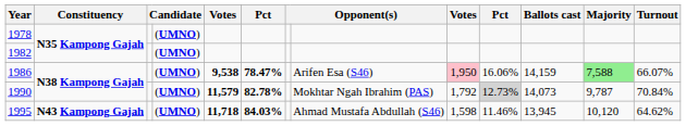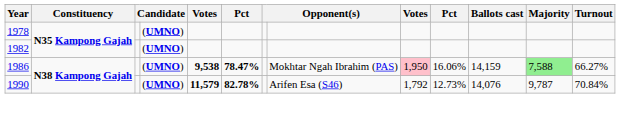1986 | column 8: Arifen Esa (S46) -> Mokhtar Ngah Ibrahim (PAS)
1986 | Turnout: 66.07% -> 66.27%
1990 | column 8: Mokhtar Ngah Ibrahim (PAS) -> Arifen Esa (S46)
1990 | column 10: lightgrey background -> no background
1990 | Ballots cast: 14,073 -> 14,076
- row: 1995 | N43 Kampong Gajah | (UMNO) | 11,718 | 84.03% | Ahmad Mustafa Abdullah (S46) | 1,598 | 11.46% | 13,945 | 10,120 | 64.62%
